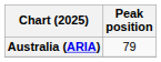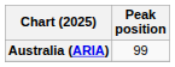Australia (ARIA) | Peak position: 79 -> 99
